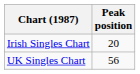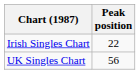Irish Singles Chart | Peak position: 20 -> 22
